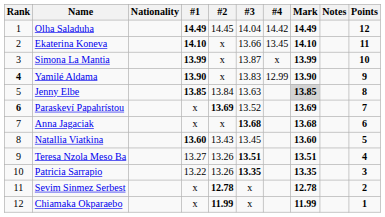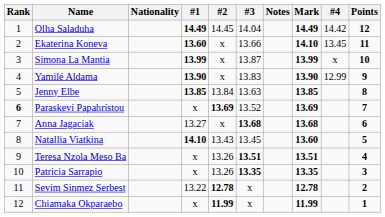columns swapped: #4 <-> Notes
Ekaterina Koneva | #1: 14.10 -> 13.60
Yamilé Aldama | Rank: bold -> normal
Jenny Elbe | Mark: lightgrey background -> no background
Anna Jagaciak | #1: x -> 13.27
Natallia Viatkina | #1: 13.60 -> 14.10
Teresa Nzola Meso Ba | #1: 13.27 -> x
Patricia Sarrapio | #1: 13.22 -> x
Sevim Sinmez Serbest | #1: x -> 13.22
